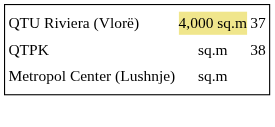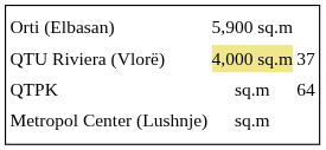+ row: Orti (Elbasan) | 5,900 sq.m
QTPK | column 3: 38 -> 64
